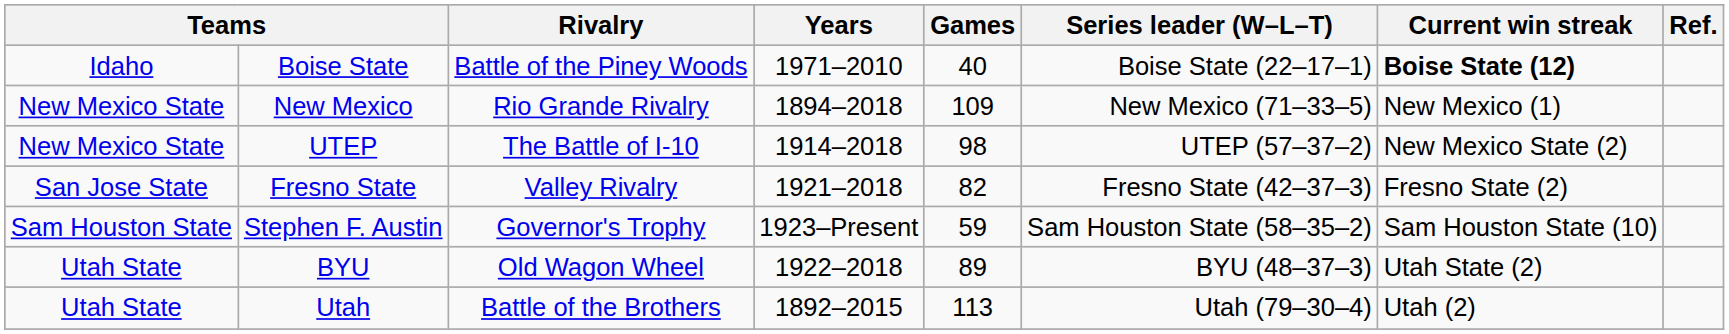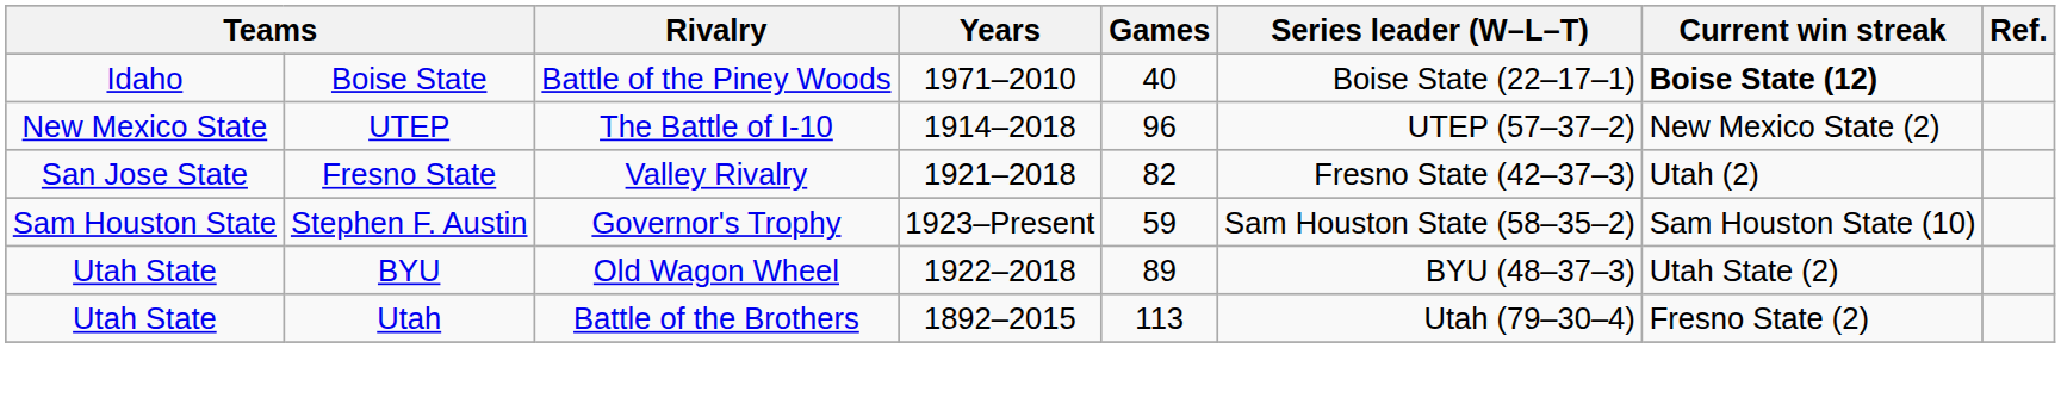- row: New Mexico State | New Mexico | Rio Grande Rivalry | 1894–2018 | 109 | New Mexico (71–33–5) | New Mexico (1)
UTEP | Games: 98 -> 96
Fresno State | Current win streak: Fresno State (2) -> Utah (2)
Utah | Current win streak: Utah (2) -> Fresno State (2)
